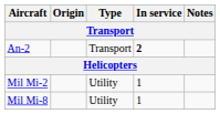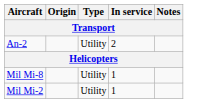An-2 | Type: Transport -> Utility
An-2 | In service: bold -> normal
rows swapped: Mil Mi-8 <-> Mil Mi-2
